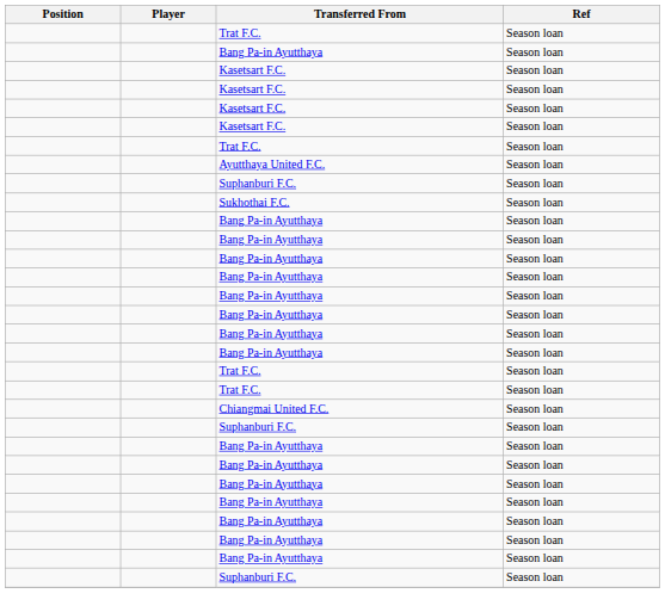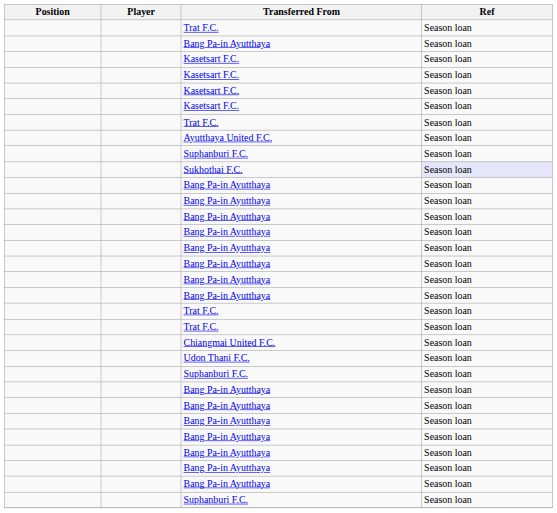Sukhothai F.C. | Ref: no background -> lavender background
+ row: Udon Thani F.C. | Season loan
